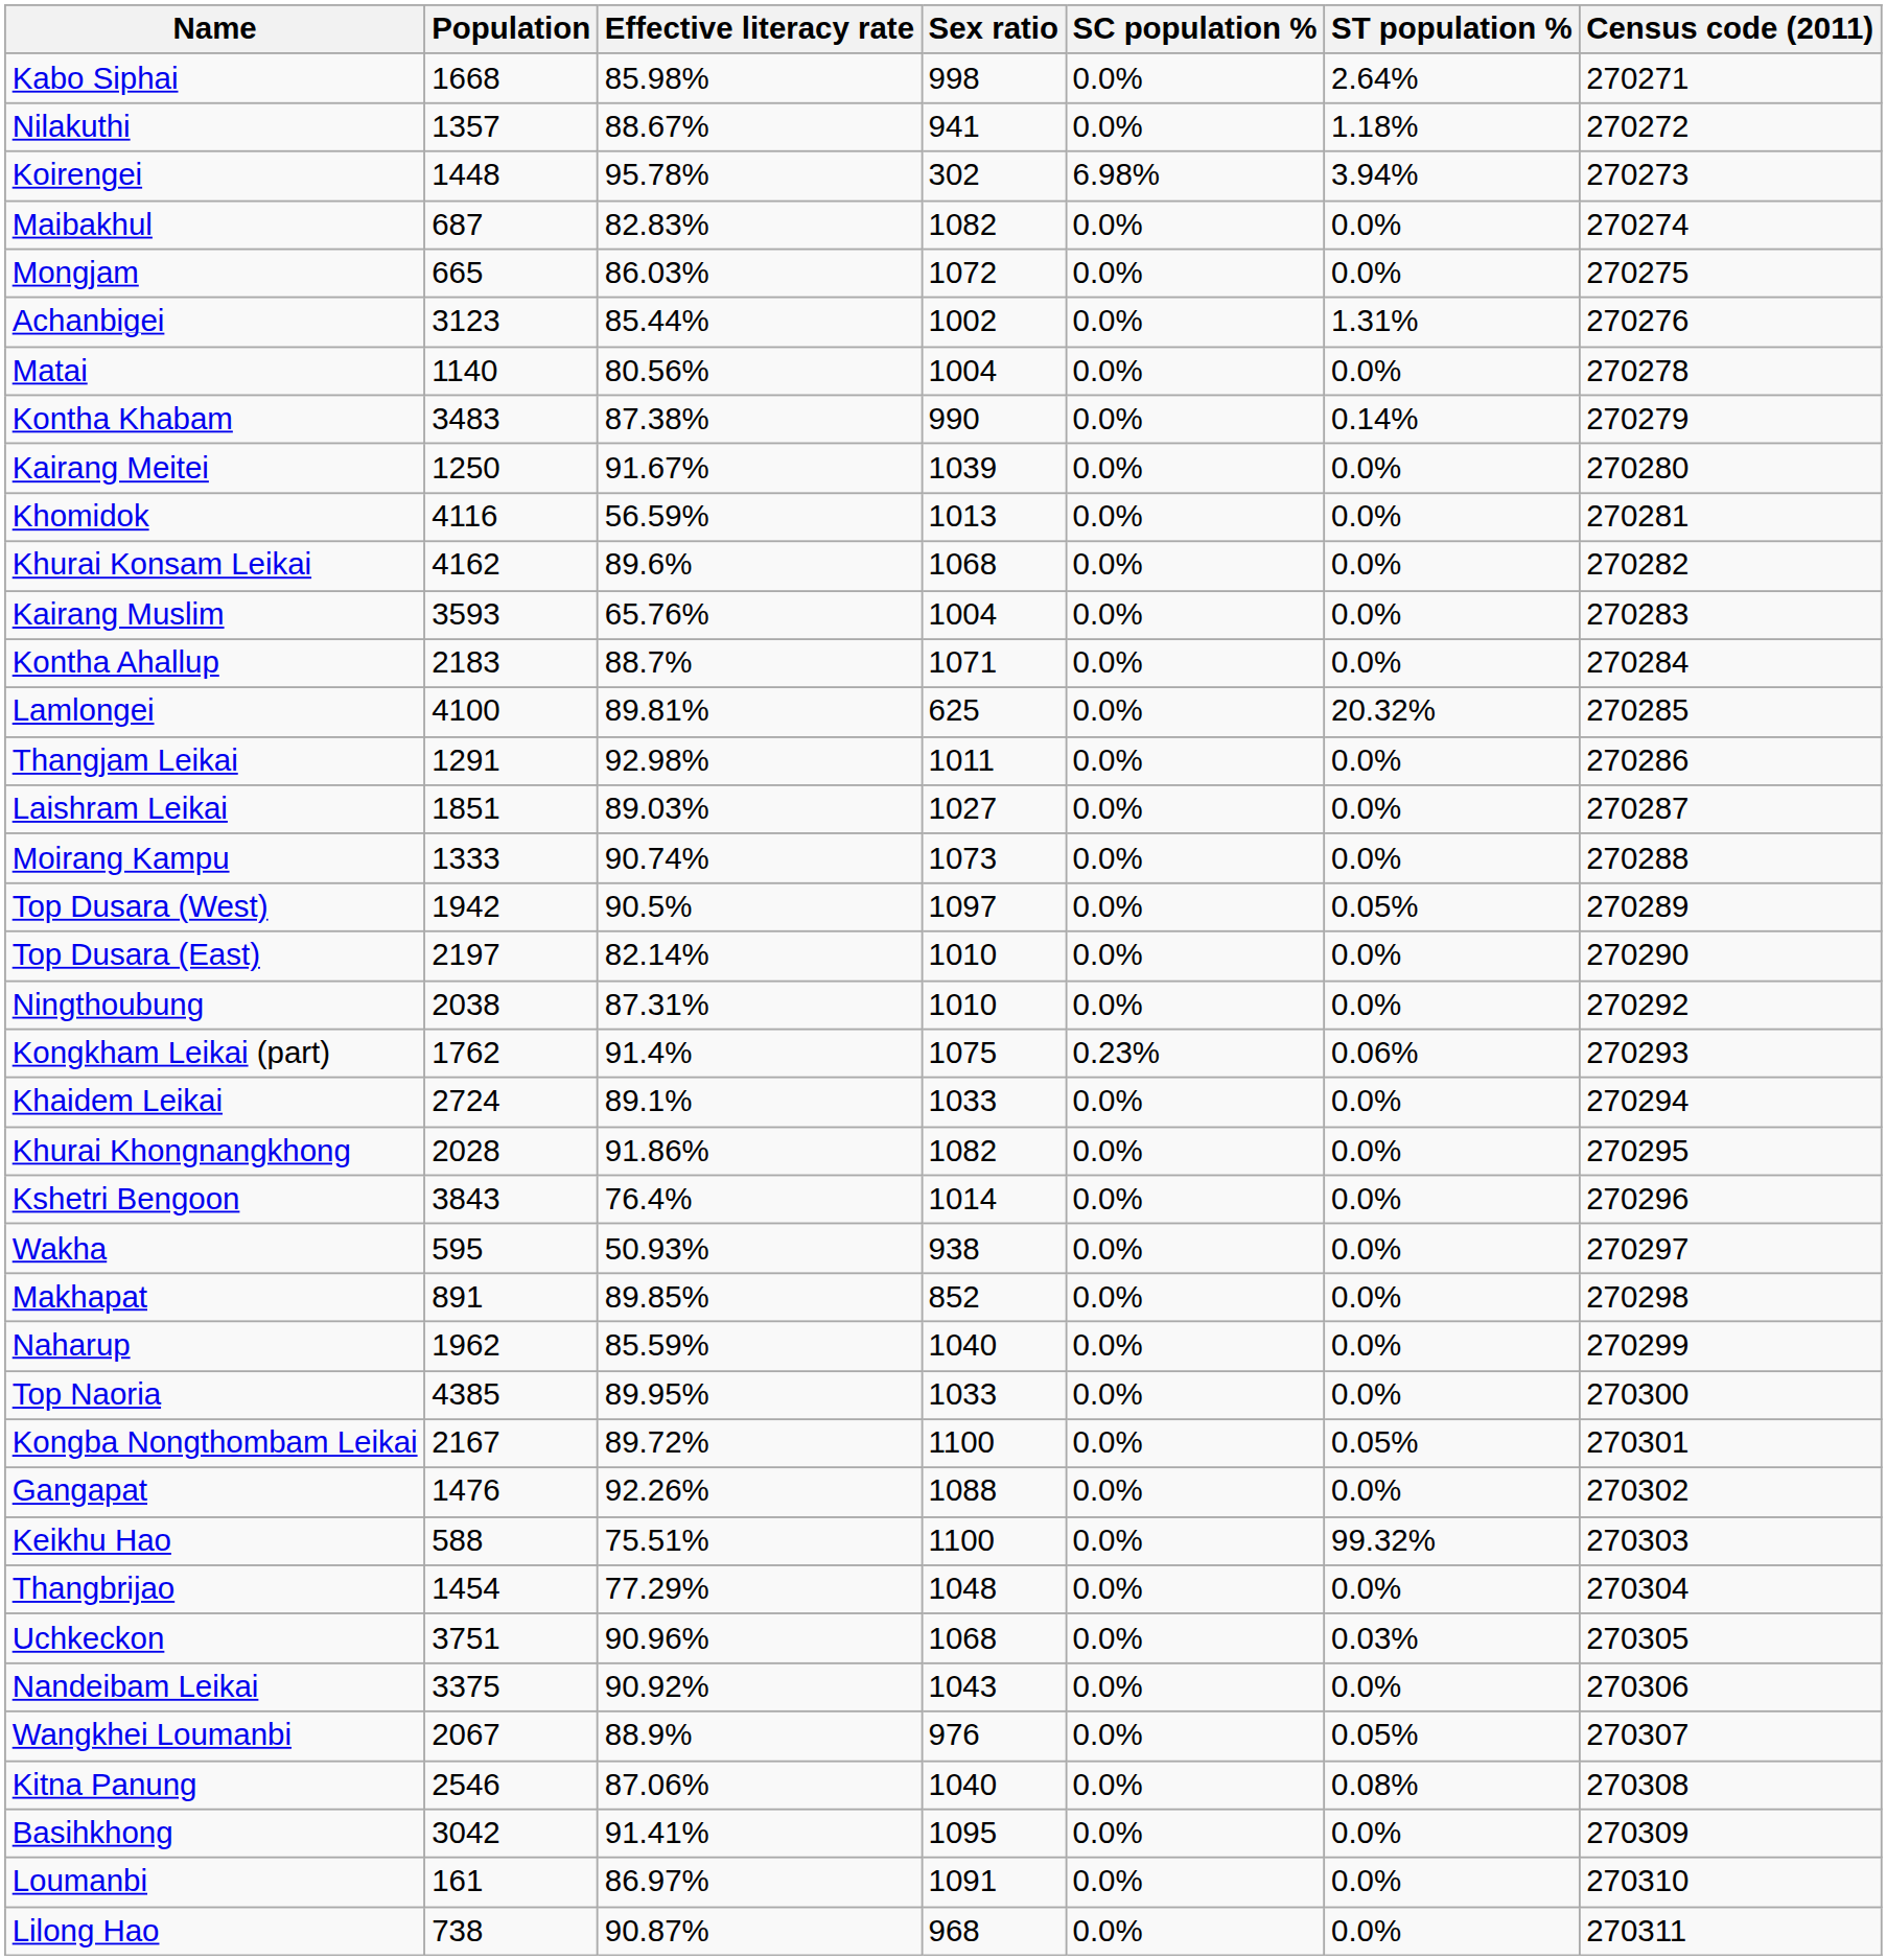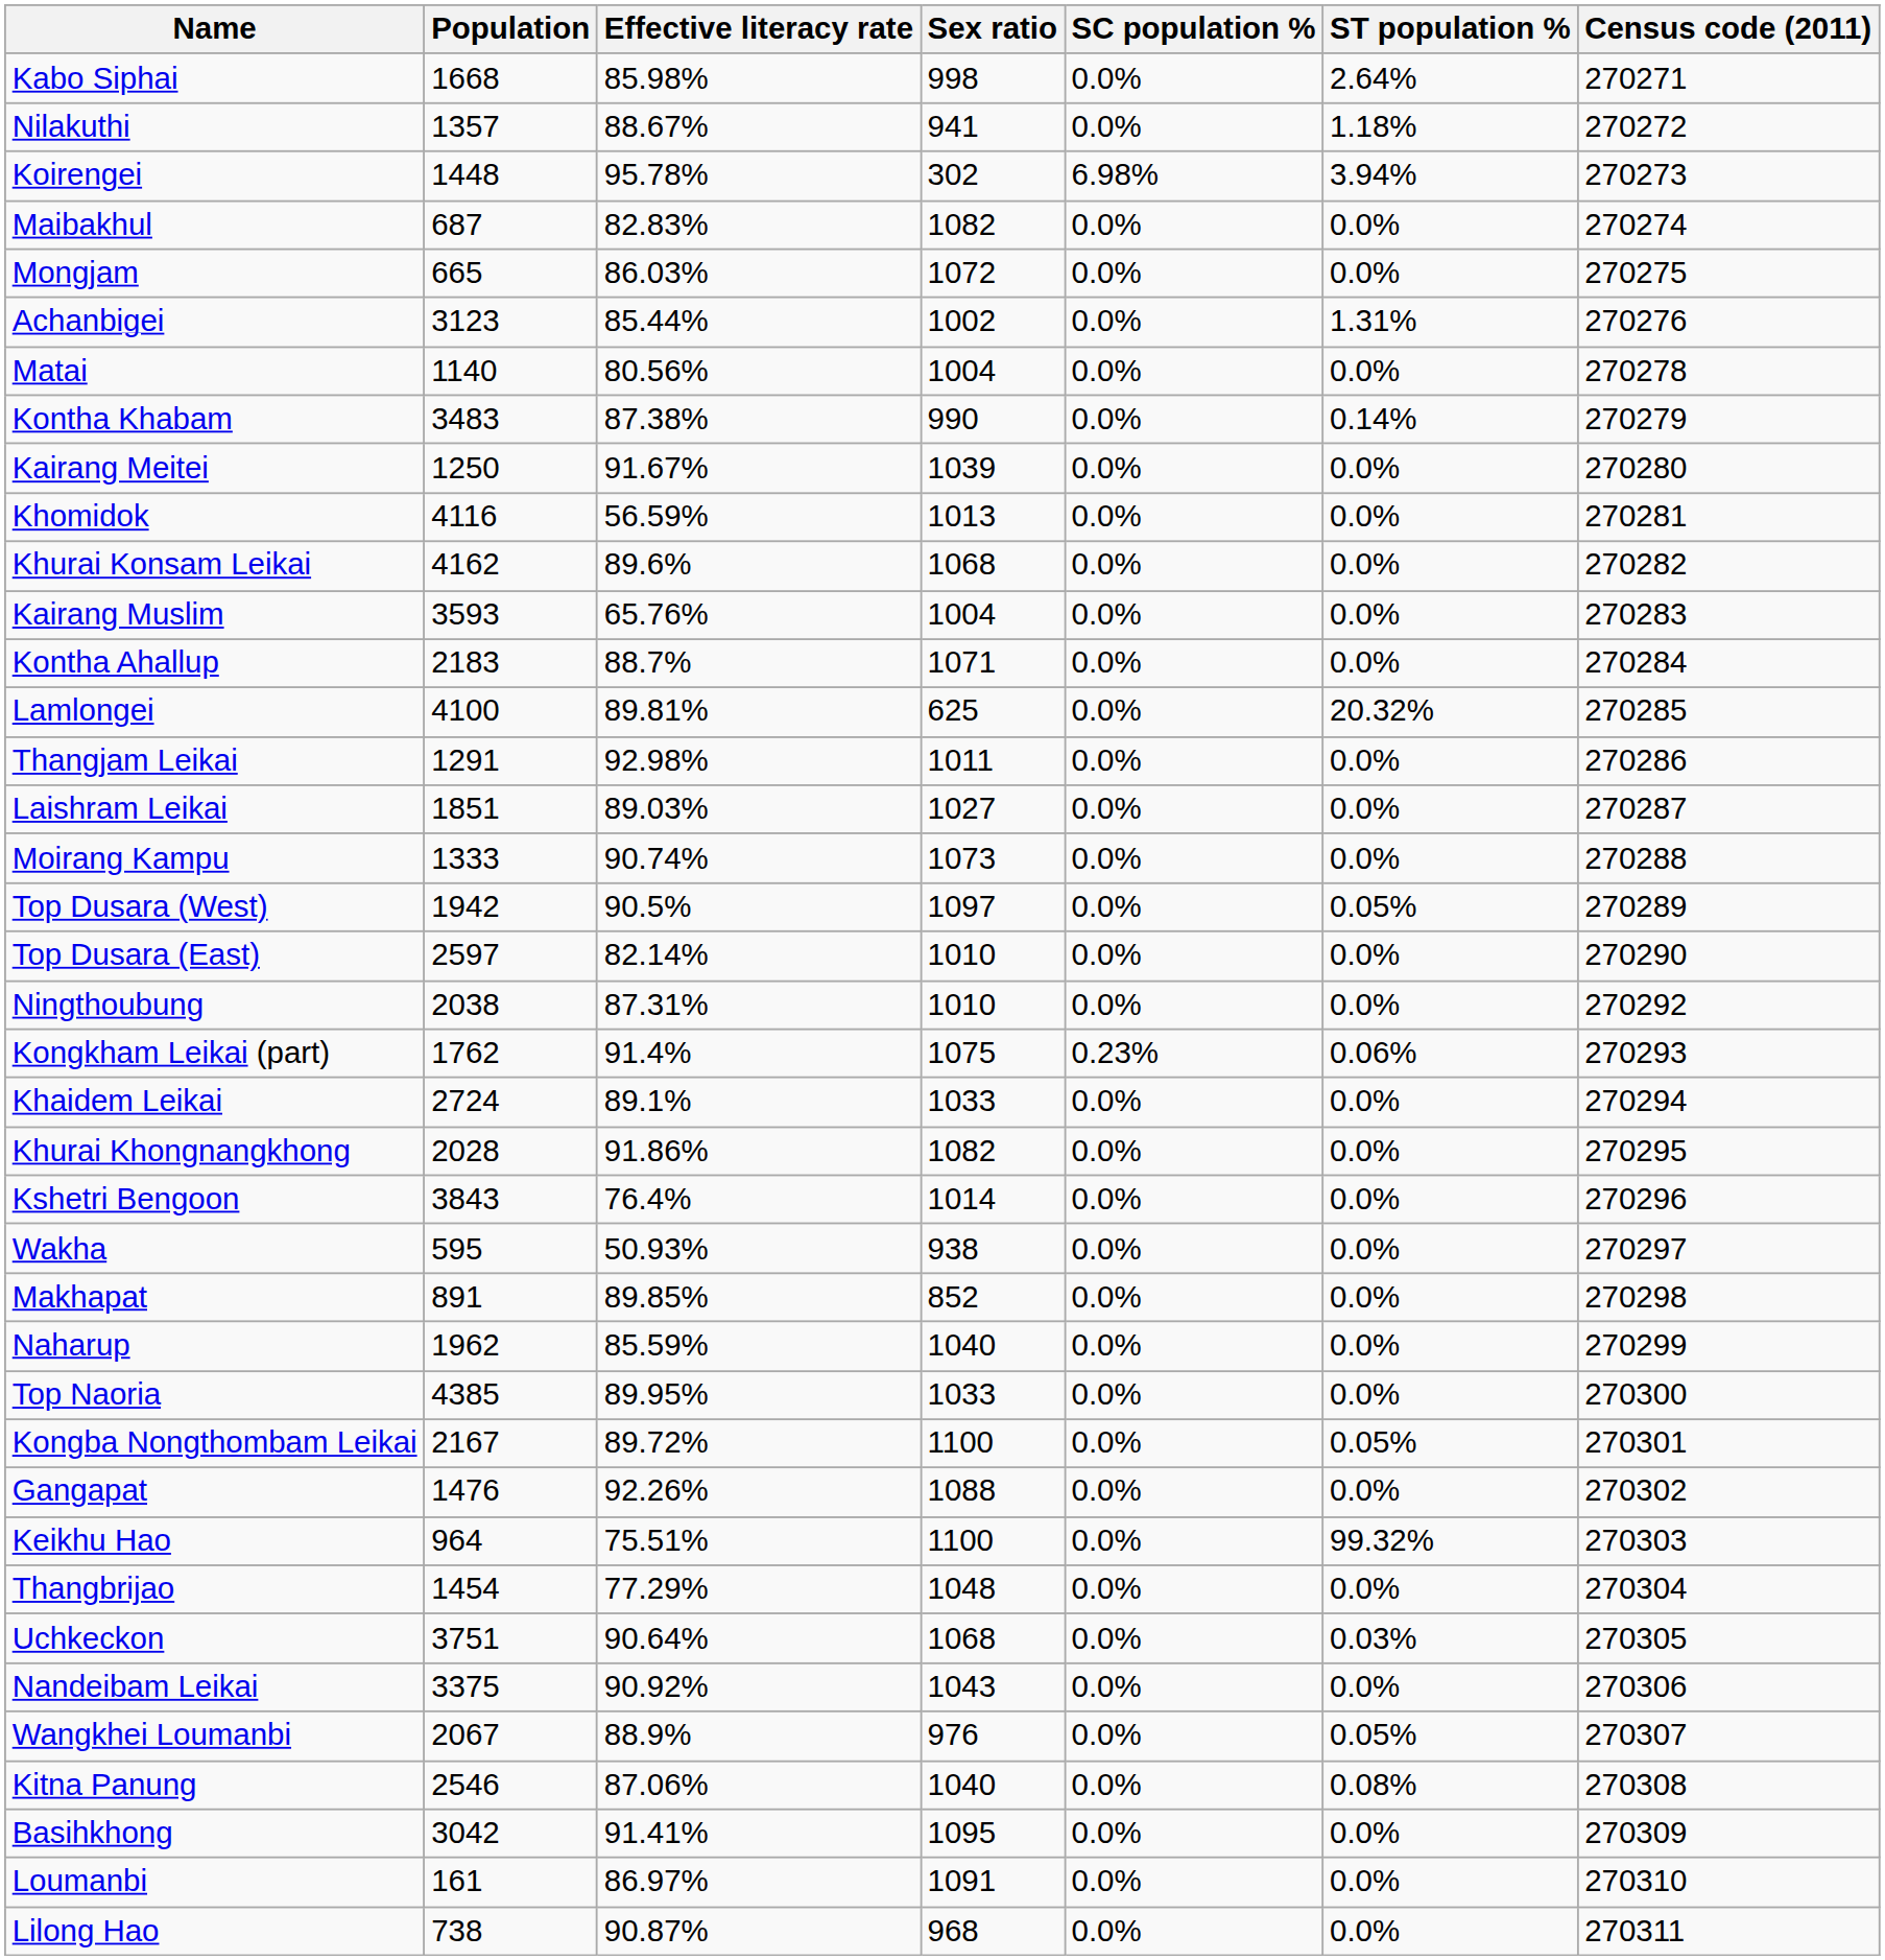Top Dusara (East) | Population: 2197 -> 2597
Keikhu Hao | Population: 588 -> 964
Uchkeckon | Effective literacy rate: 90.96% -> 90.64%
